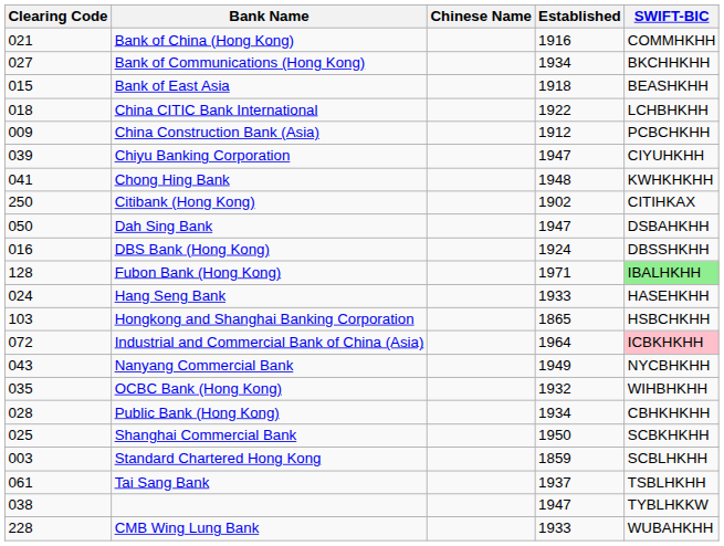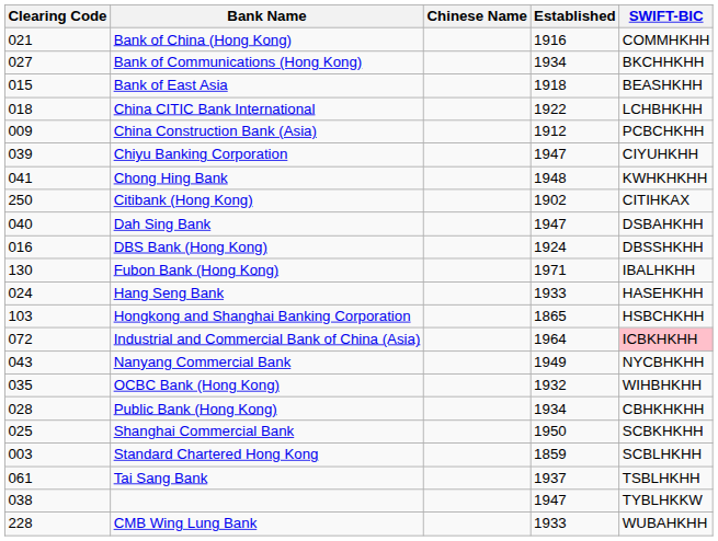Dah Sing Bank | Clearing Code: 050 -> 040
Fubon Bank (Hong Kong) | Clearing Code: 128 -> 130
Fubon Bank (Hong Kong) | SWIFT-BIC: lightgreen background -> no background
